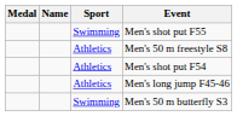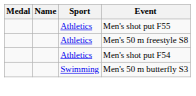Men's shot put F55 | Sport: Swimming -> Athletics
- row: Athletics | Men's long jump F45-46
